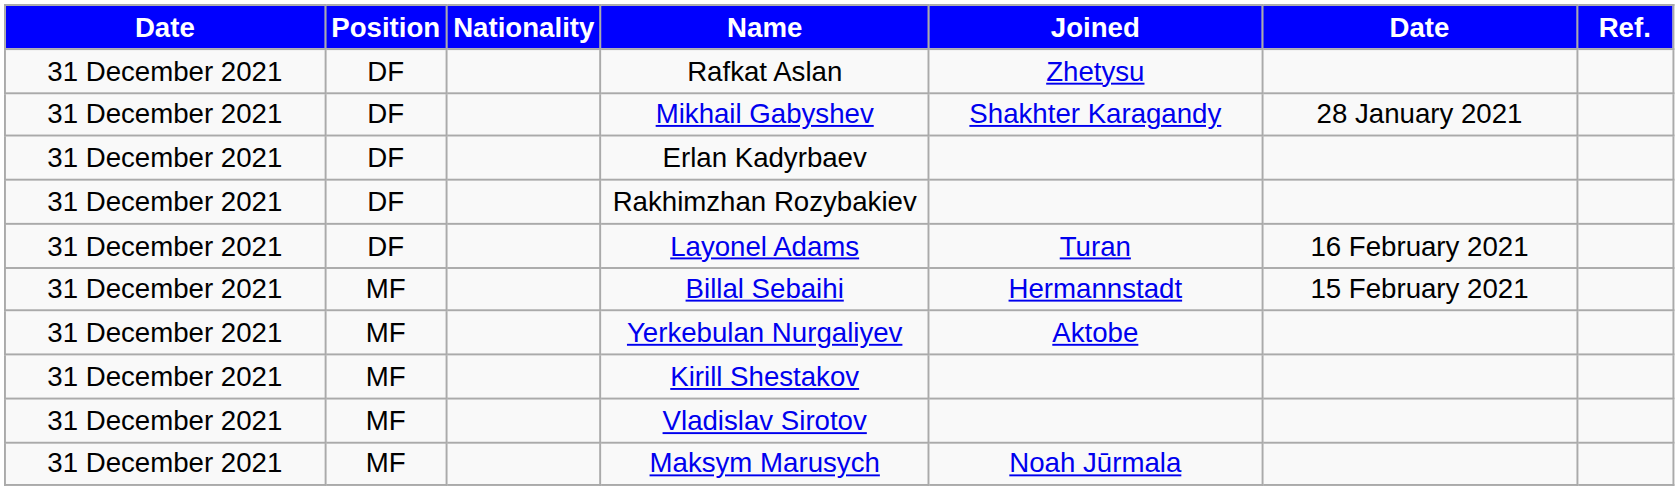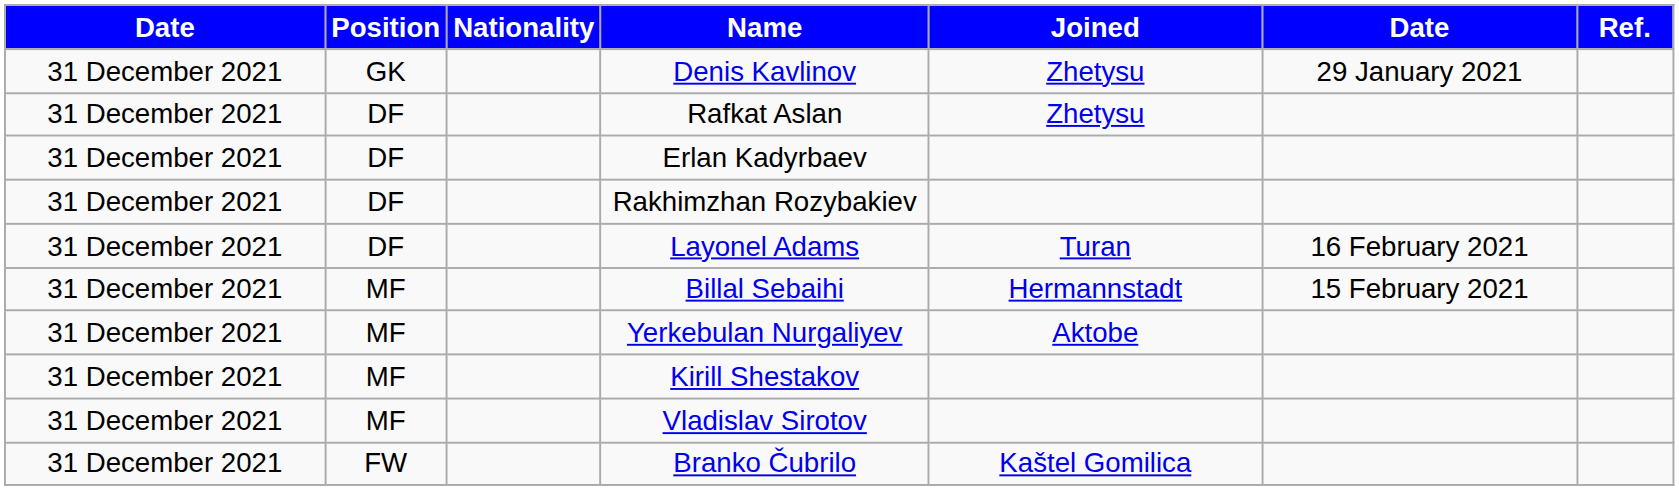+ row: 31 December 2021 | GK | Denis Kavlinov | Zhetysu | 29 January 2021
- row: 31 December 2021 | DF | Mikhail Gabyshev | Shakhter Karagandy | 28 January 2021
- row: 31 December 2021 | MF | Maksym Marusych | Noah Jūrmala
+ row: 31 December 2021 | FW | Branko Čubrilo | Kaštel Gomilica
